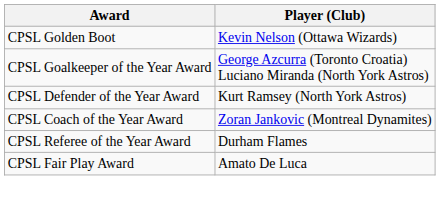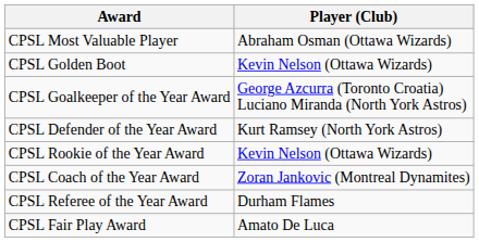+ row: CPSL Most Valuable Player | Abraham Osman (Ottawa Wizards)
+ row: CPSL Rookie of the Year Award | Kevin Nelson (Ottawa Wizards)
